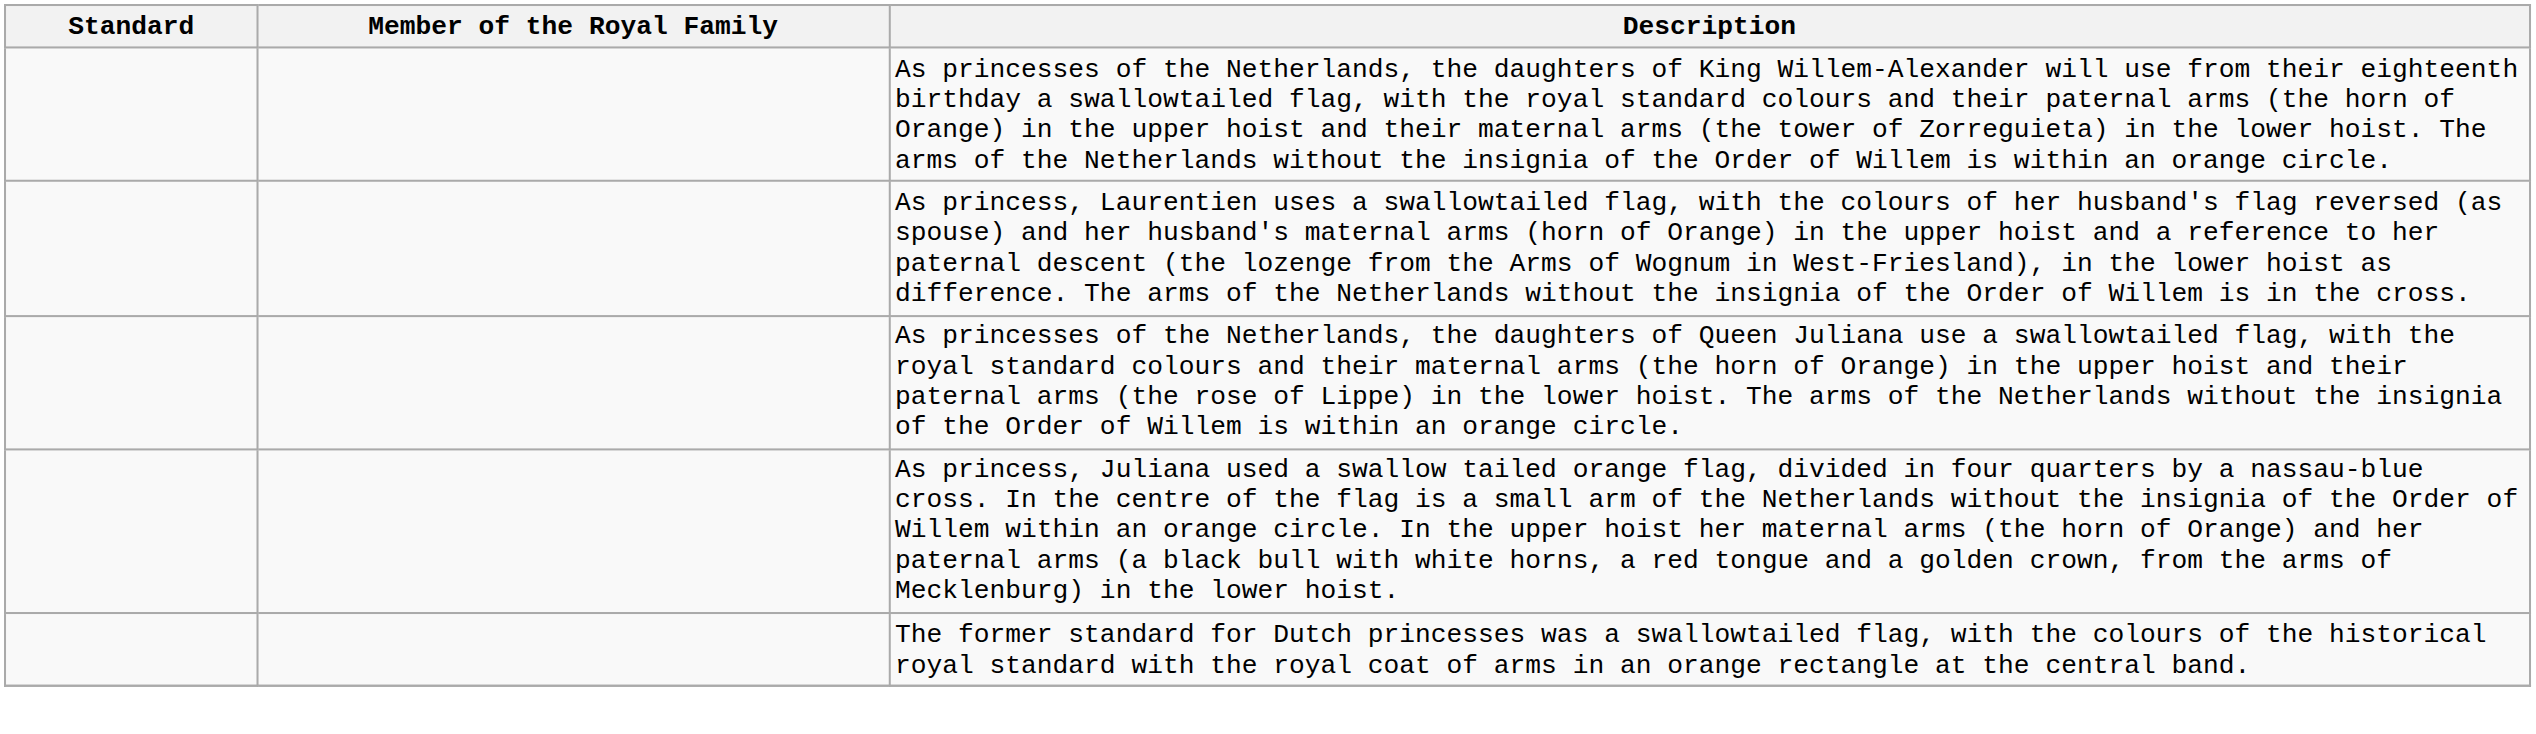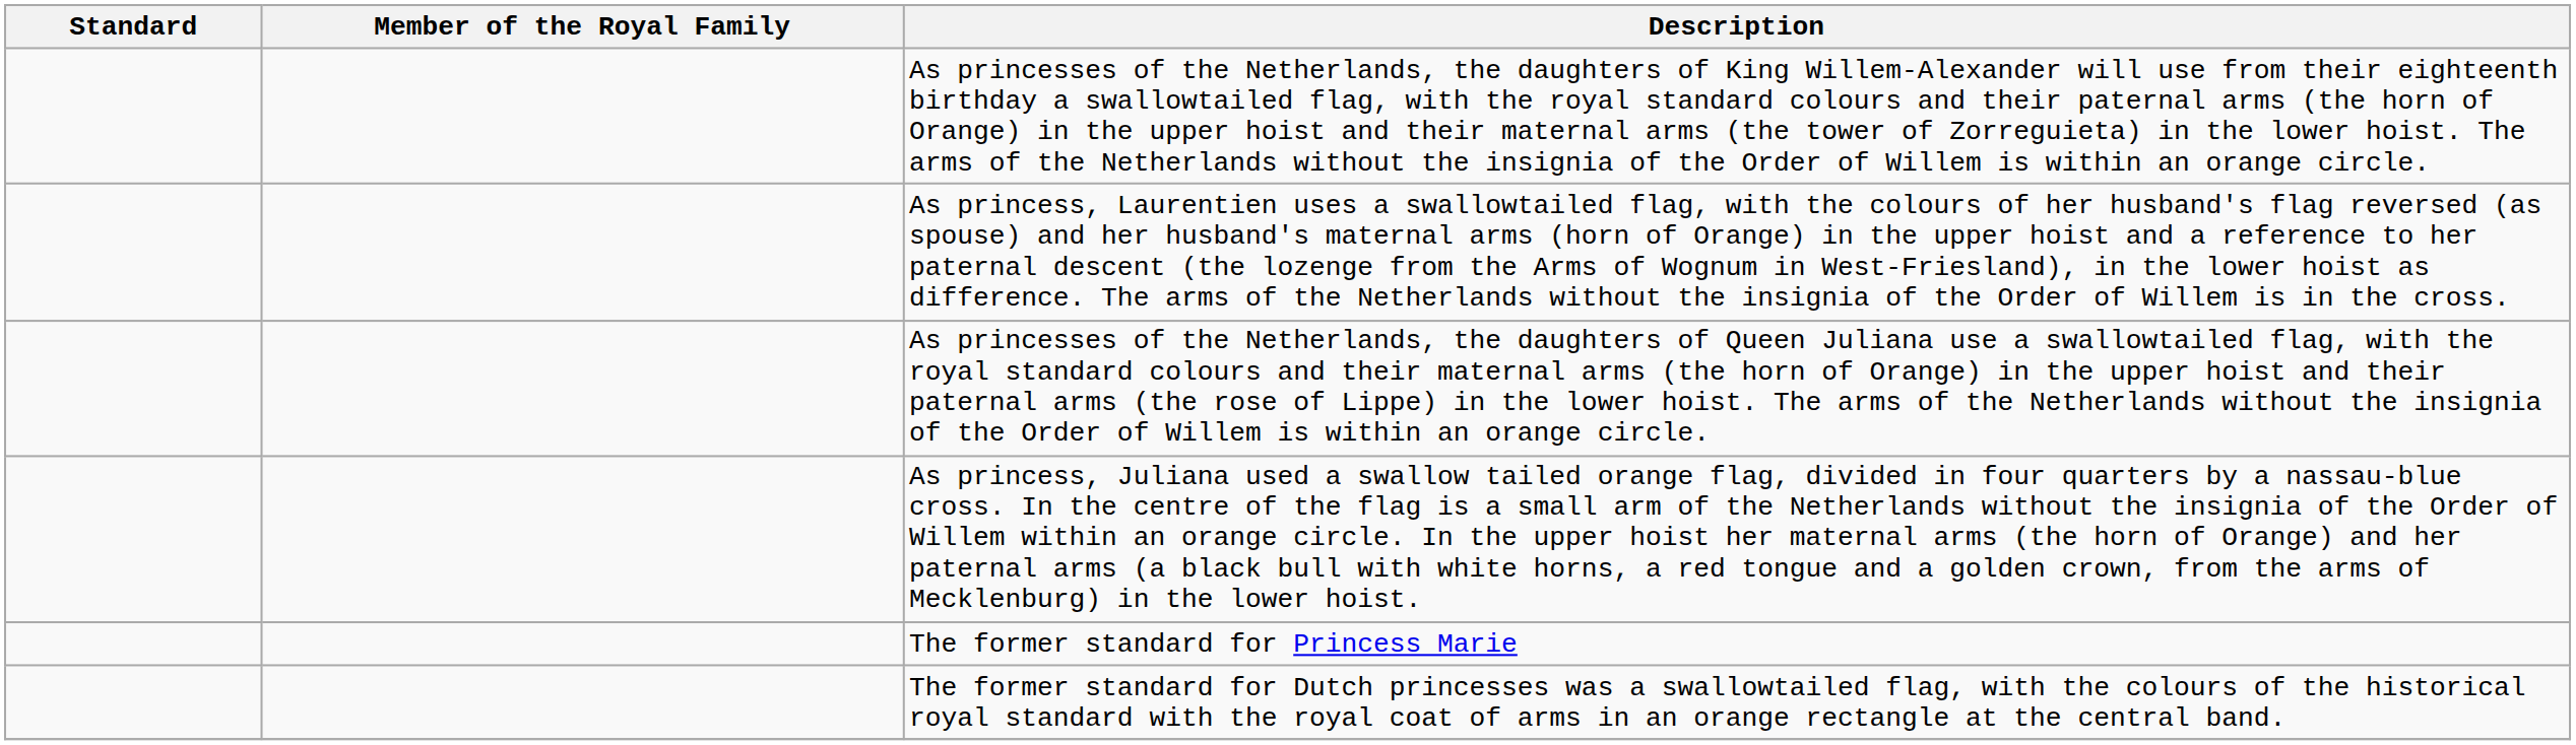+ row: The former standard for Princess Marie
